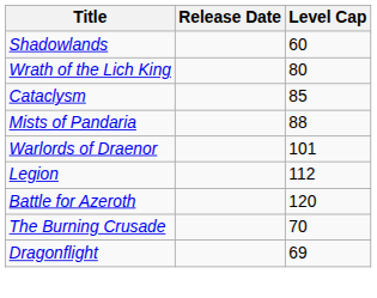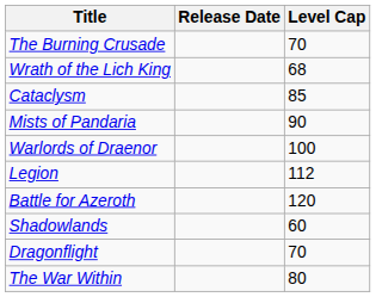rows swapped: The Burning Crusade <-> Shadowlands
Wrath of the Lich King | Level Cap: 80 -> 68
Mists of Pandaria | Level Cap: 88 -> 90
Warlords of Draenor | Level Cap: 101 -> 100
Dragonflight | Level Cap: 69 -> 70
+ row: The War Within | 80
